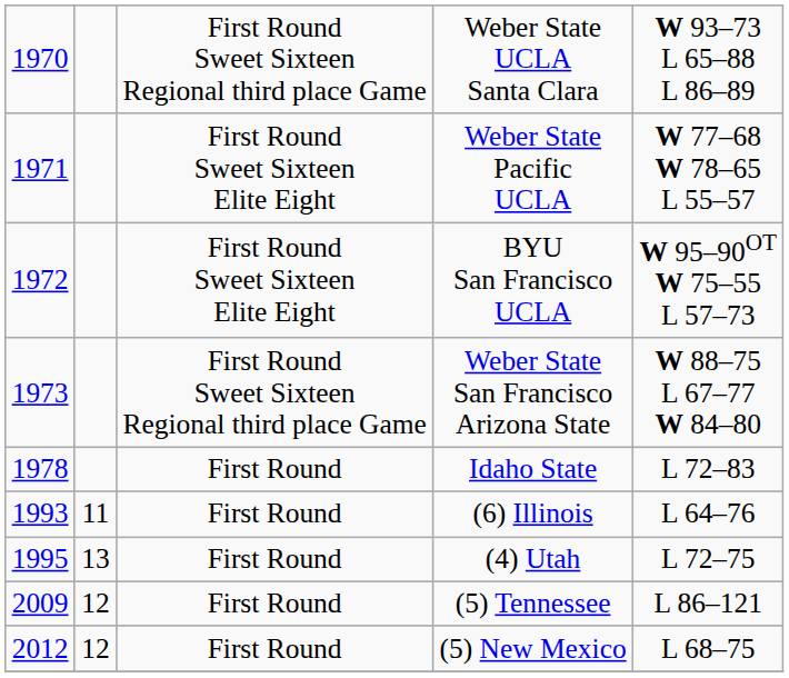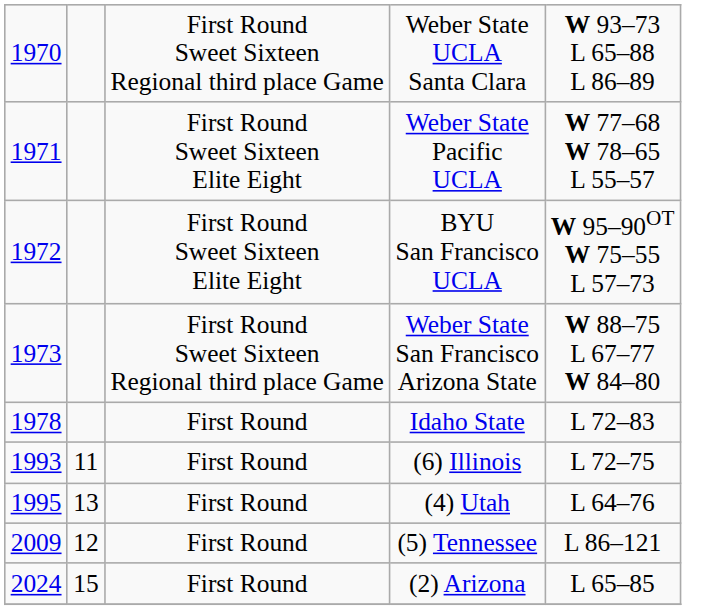(6) Illinois | column 5: L 64–76 -> L 72–75
(4) Utah | column 5: L 72–75 -> L 64–76
- row: 2012 | 12 | First Round | (5) New Mexico | L 68–75
+ row: 2024 | 15 | First Round | (2) Arizona | L 65–85
